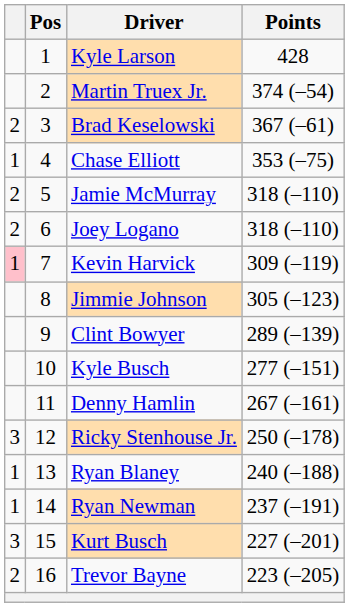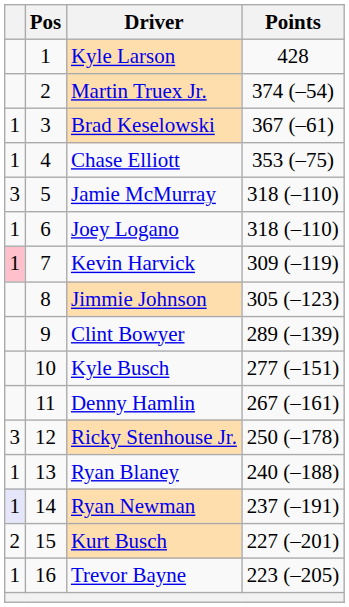Brad Keselowski | column 1: 2 -> 1
Jamie McMurray | column 1: 2 -> 3
Joey Logano | column 1: 2 -> 1
Ryan Newman | column 1: no background -> lavender background
Kurt Busch | column 1: 3 -> 2
Trevor Bayne | column 1: 2 -> 1
